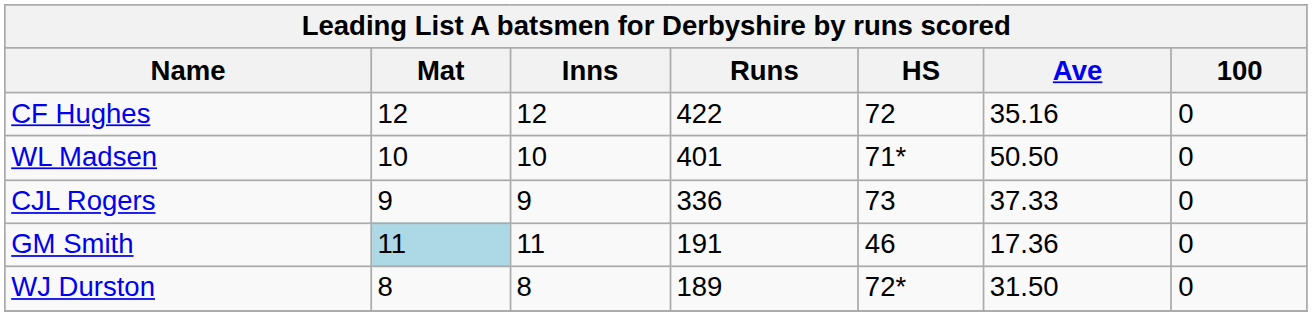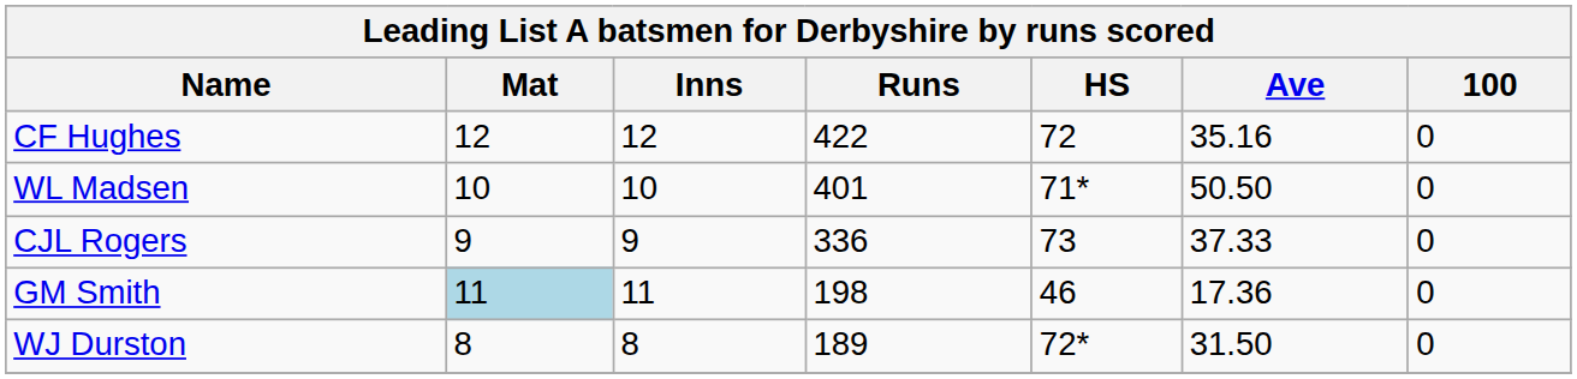GM Smith | Runs: 191 -> 198
